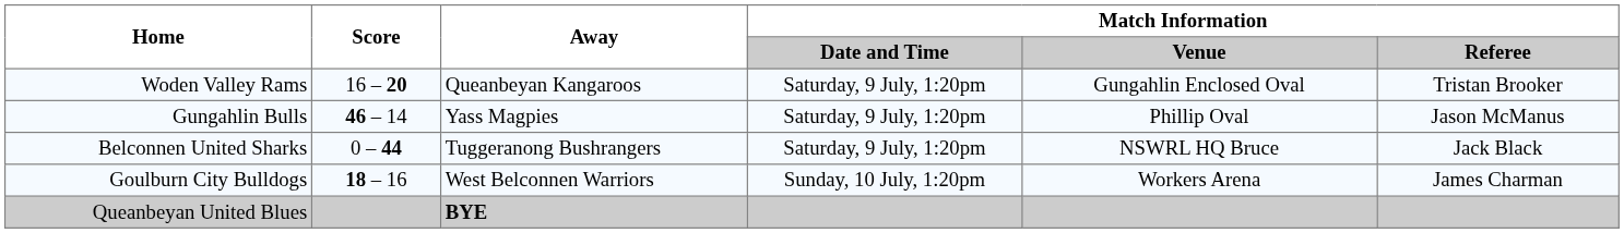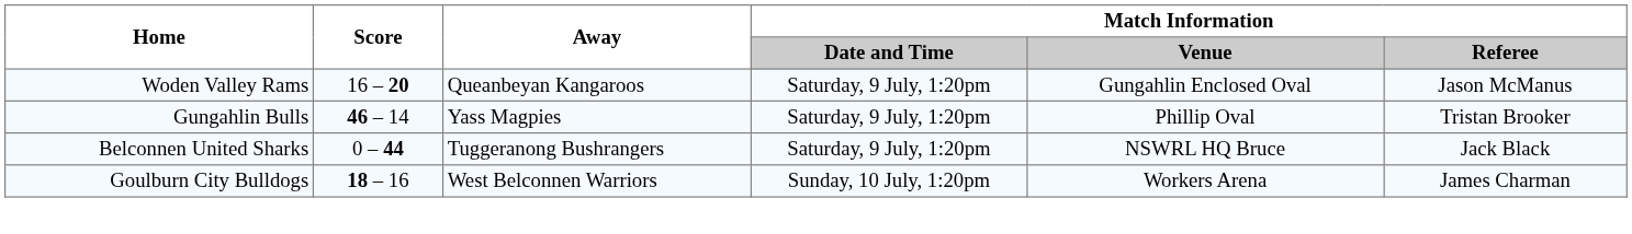Woden Valley Rams | Match Information / Referee: Tristan Brooker -> Jason McManus
Gungahlin Bulls | Match Information / Referee: Jason McManus -> Tristan Brooker
- row: Queanbeyan United Blues | BYE
